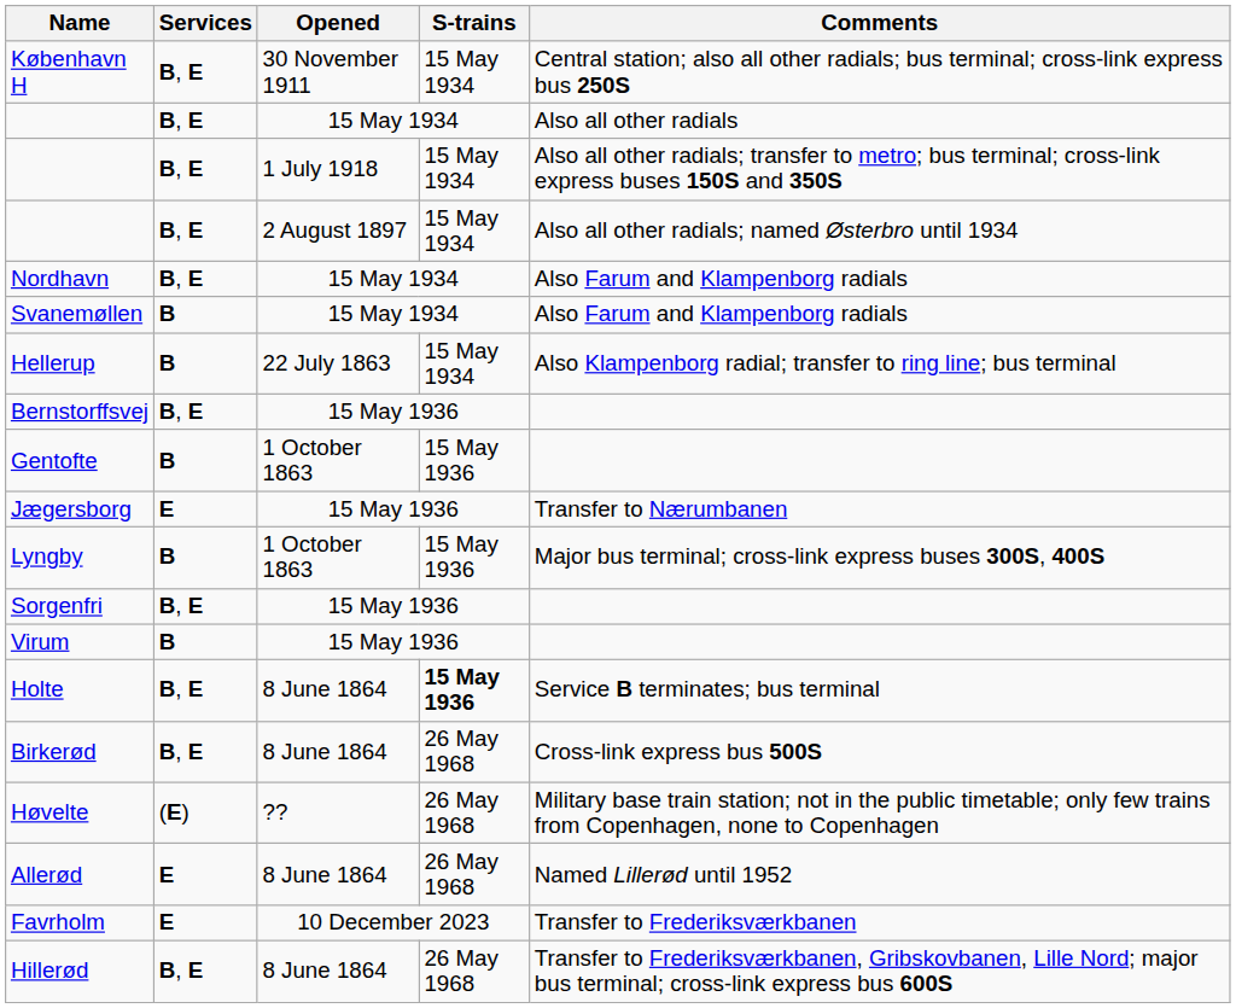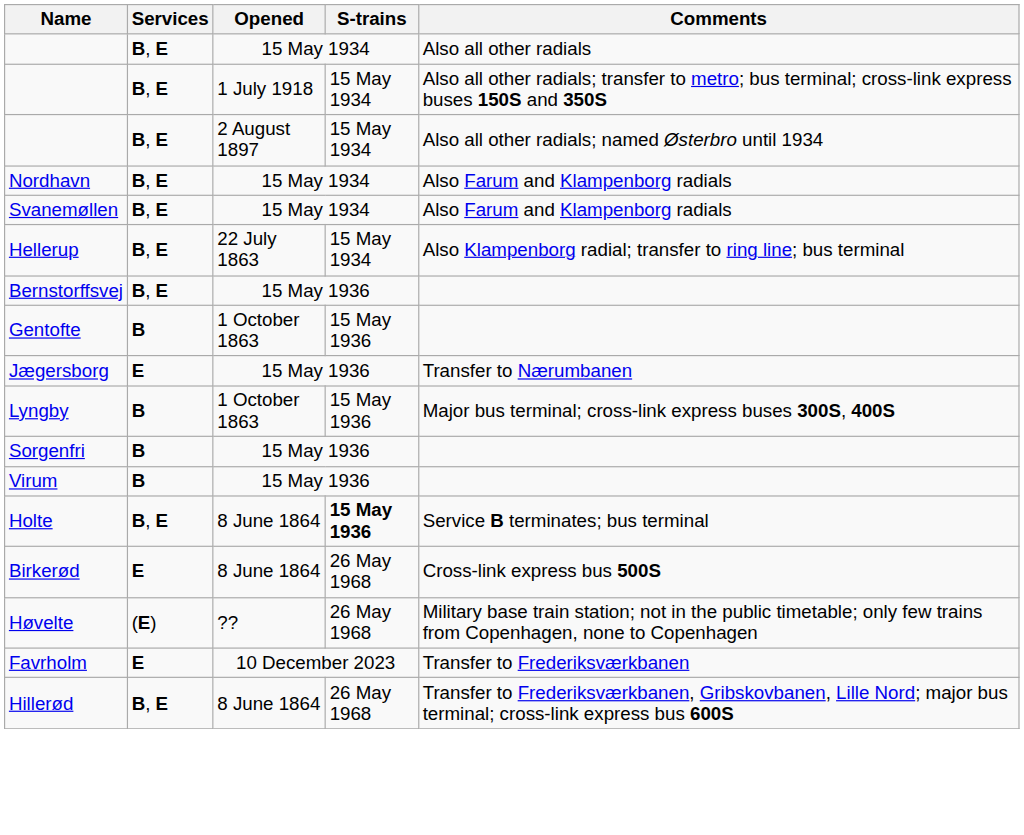- row: København H | B, E | 30 November 1911 | 15 May 1934 | Central station; also all other radials; bus terminal; cross-link express bus 250S
Svanemøllen | Services: B -> B, E
Hellerup | Services: B -> B, E
Sorgenfri | Services: B, E -> B
Birkerød | Services: B, E -> E
- row: Allerød | E | 8 June 1864 | 26 May 1968 | Named Lillerød until 1952
